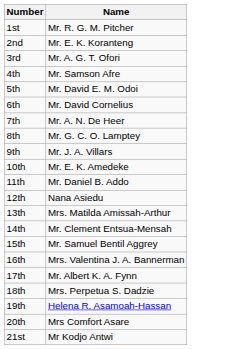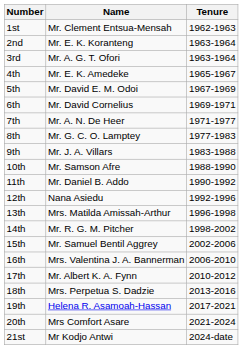+ column: Tenure | 1962-1963 | 1963-1964 | 1963-1964 | 1965-1967 | 1967-1969 | 1969-1971 | 1971-1977 | 1977-1983 | 1983-1988 | 1988-1990 | 1990-1992 | 1992-1996 | 1996-1998 | 1998-2002 | 2002-2006 | 2006-2010 | 2010-2012 | 2013-2016 | 2017-2021 | 2021-2024 | 2024-date
1st | Name: Mr. R. G. M. Pitcher -> Mr. Clement Entsua-Mensah
4th | Name: Mr. Samson Afre -> Mr. E. K. Amedeke
10th | Name: Mr. E. K. Amedeke -> Mr. Samson Afre
14th | Name: Mr. Clement Entsua-Mensah -> Mr. R. G. M. Pitcher
